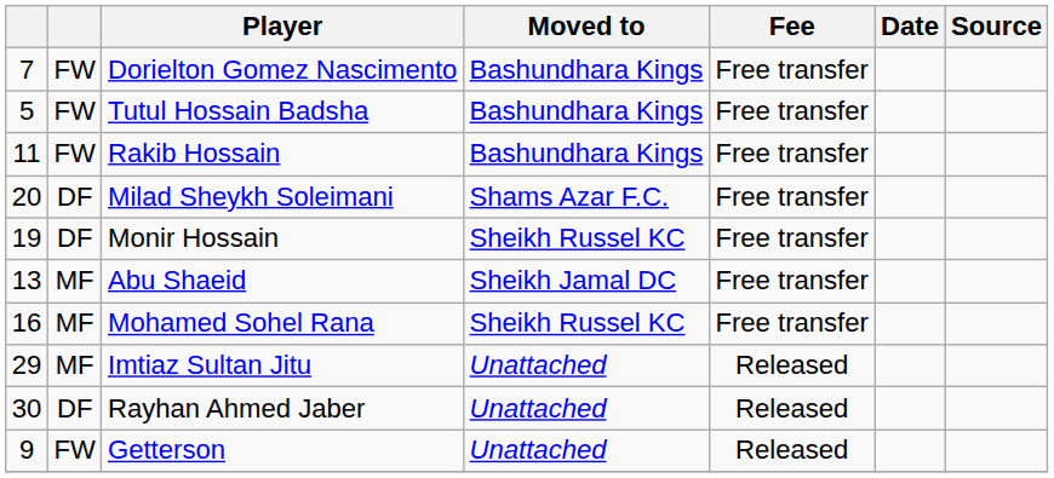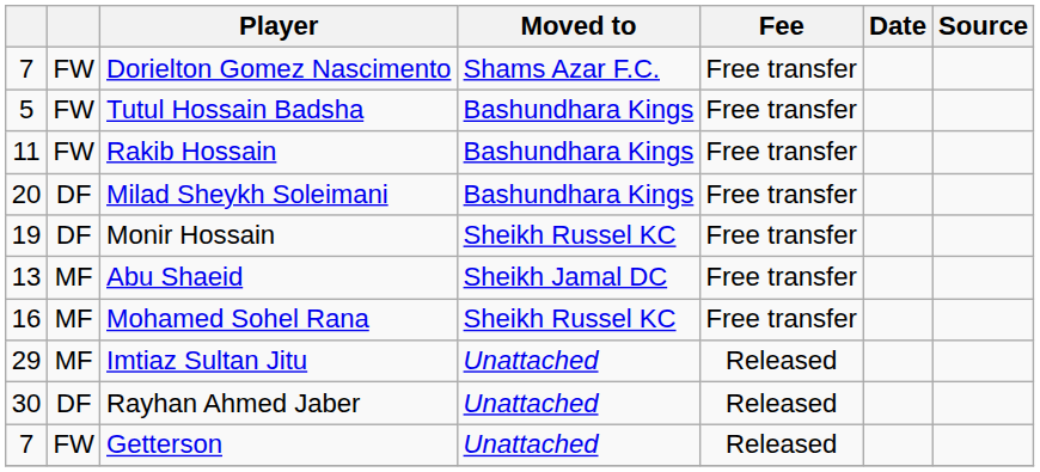Dorielton Gomez Nascimento | Moved to: Bashundhara Kings -> Shams Azar F.C.
Milad Sheykh Soleimani | Moved to: Shams Azar F.C. -> Bashundhara Kings
Getterson | column 1: 9 -> 7
